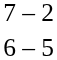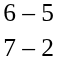rows swapped: 7 – 2 <-> 6 – 5
